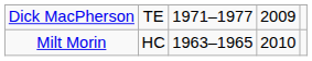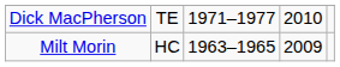Dick MacPherson | column 4: 2009 -> 2010
Milt Morin | column 4: 2010 -> 2009
